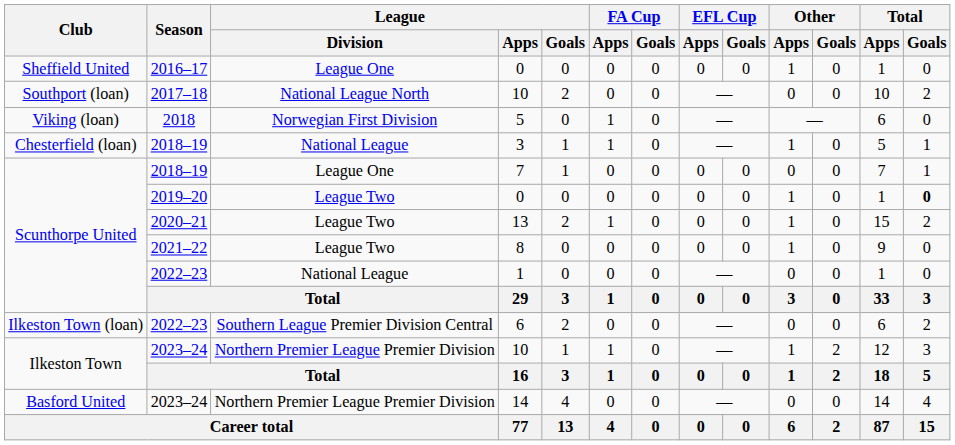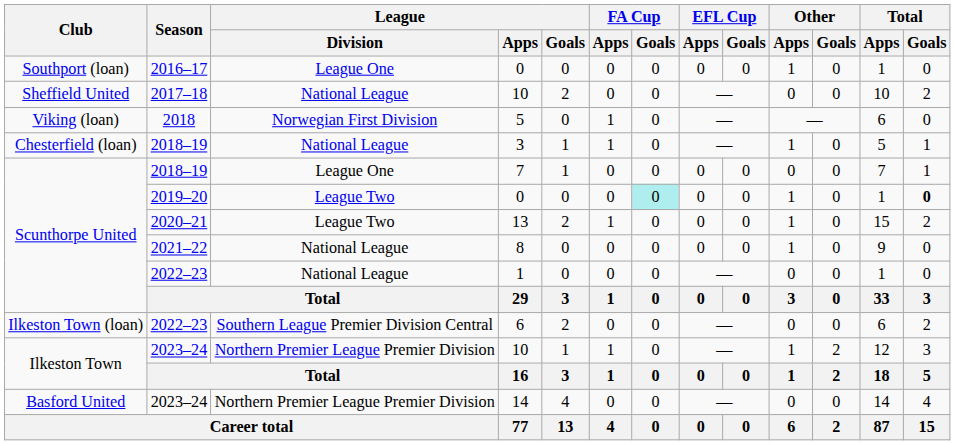2016–17 / 0 | Club: Sheffield United -> Southport (loan)
2017–18 / 10 | Club: Southport (loan) -> Sheffield United
2017–18 / 10 | League / Division: National League North -> National League
2019–20 / 0 | FA Cup / Goals: no background -> paleturquoise background
8 | League / Division: League Two -> National League
